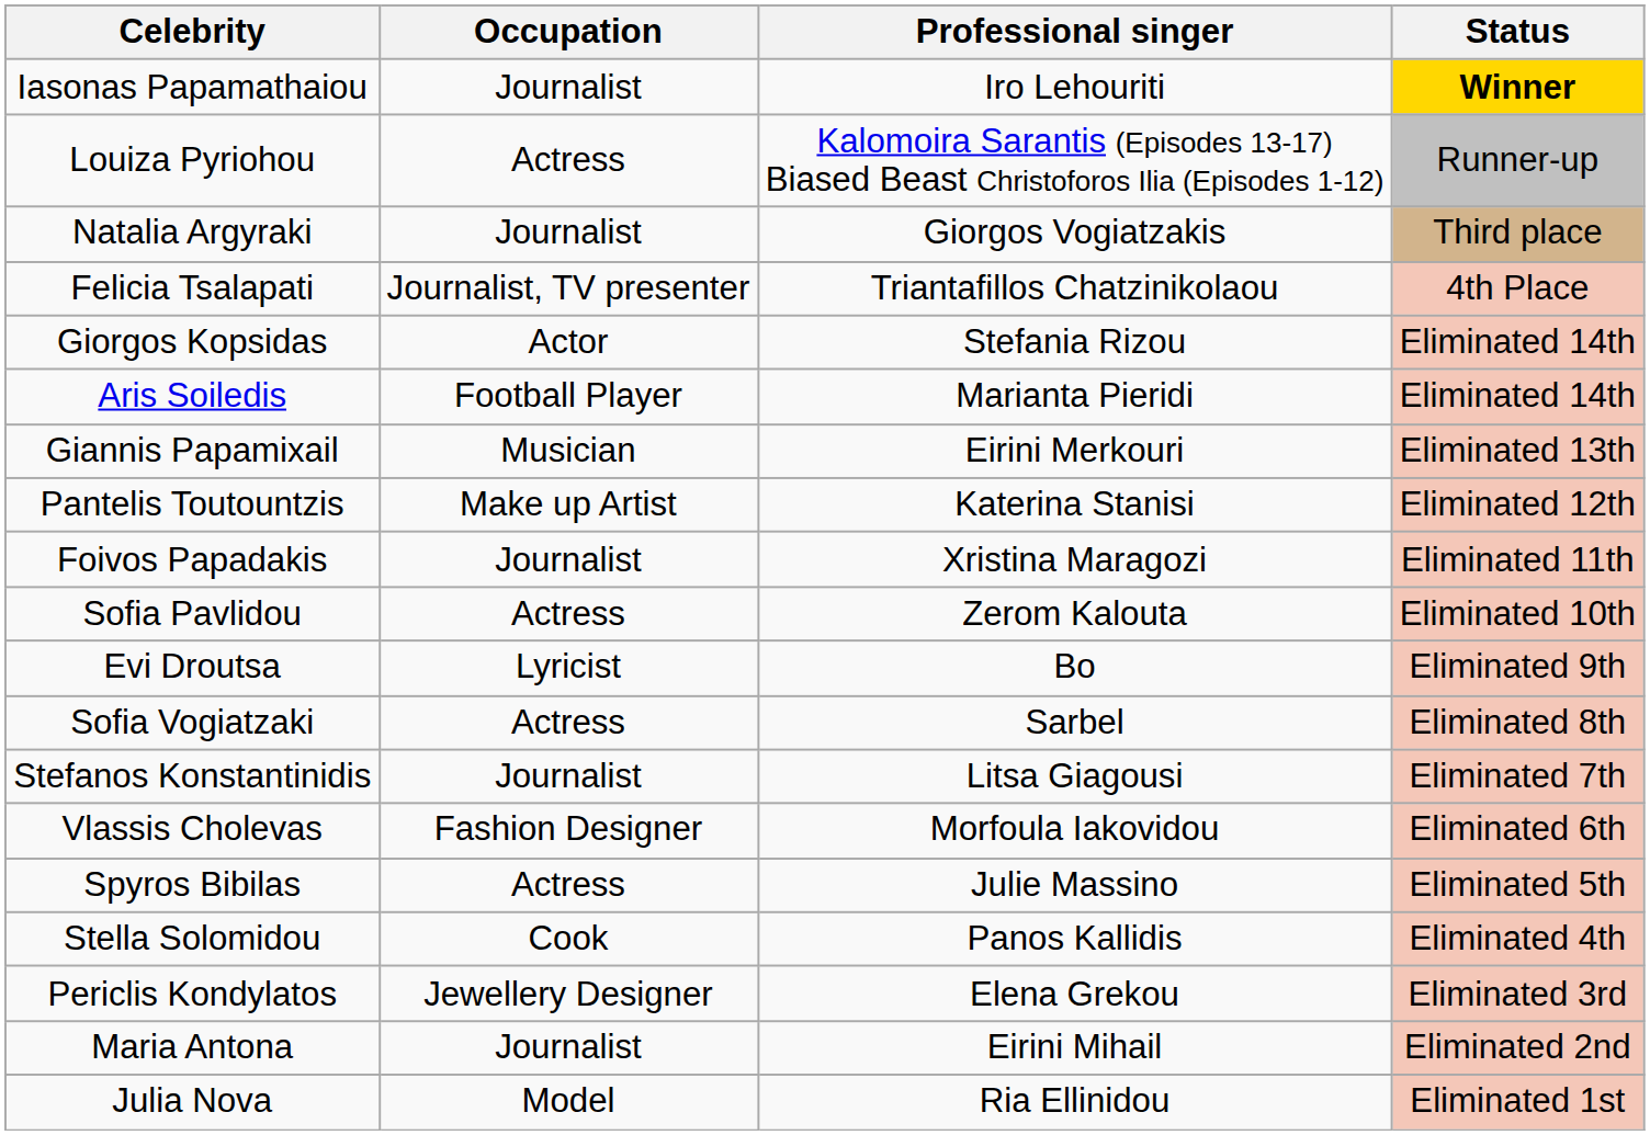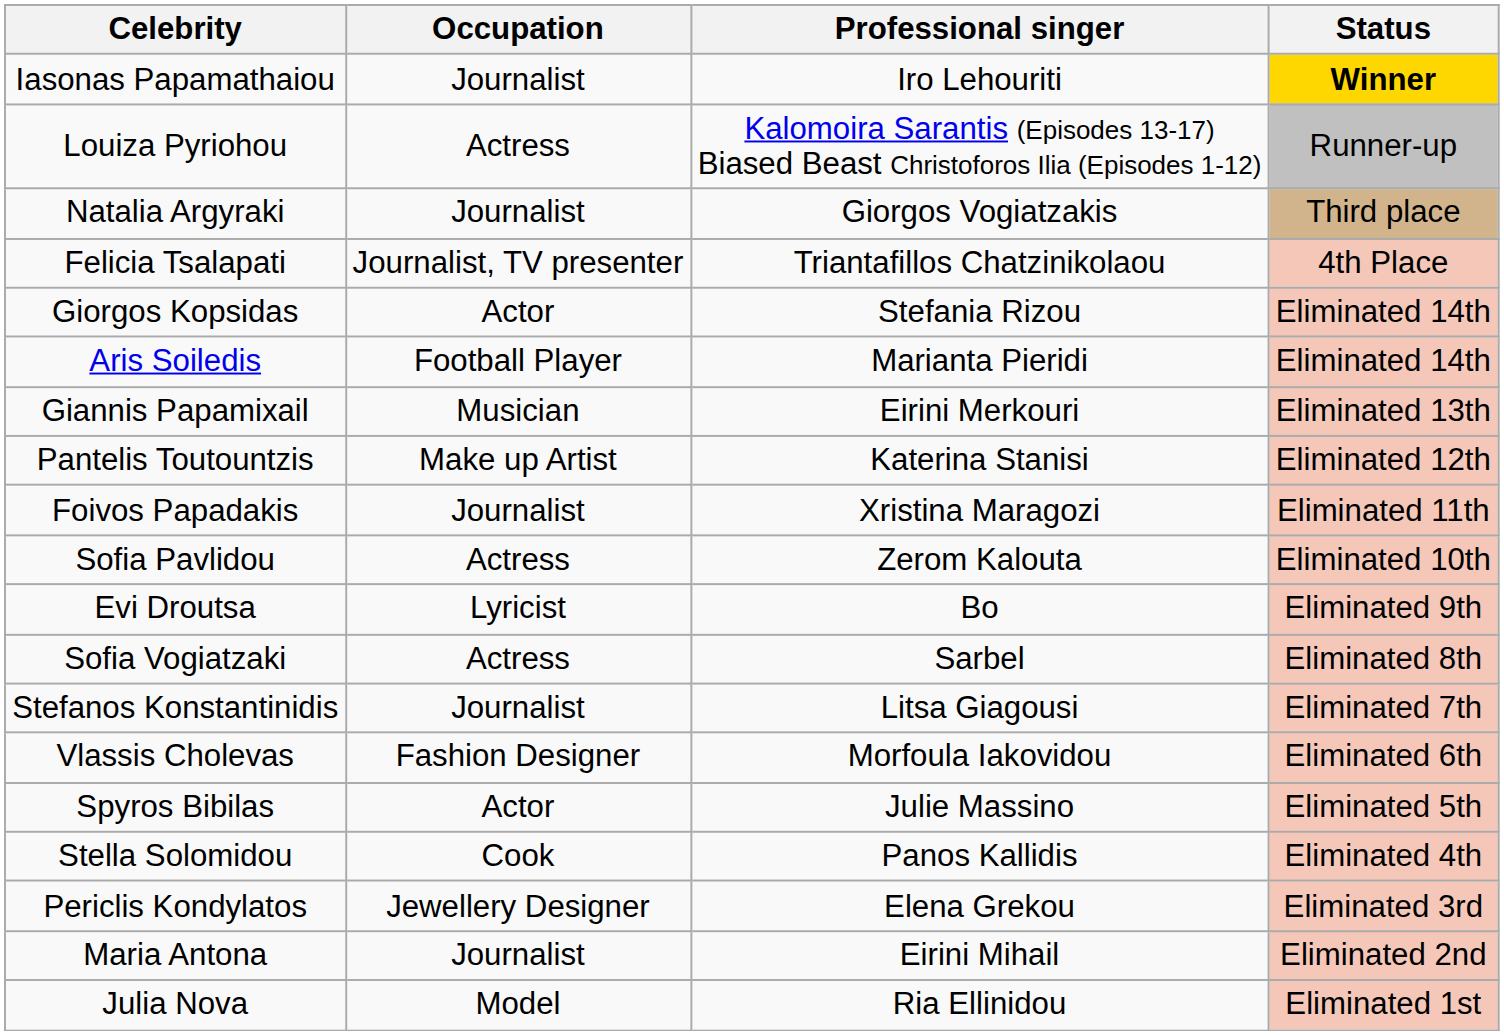Spyros Bibilas | Occupation: Actress -> Actor
